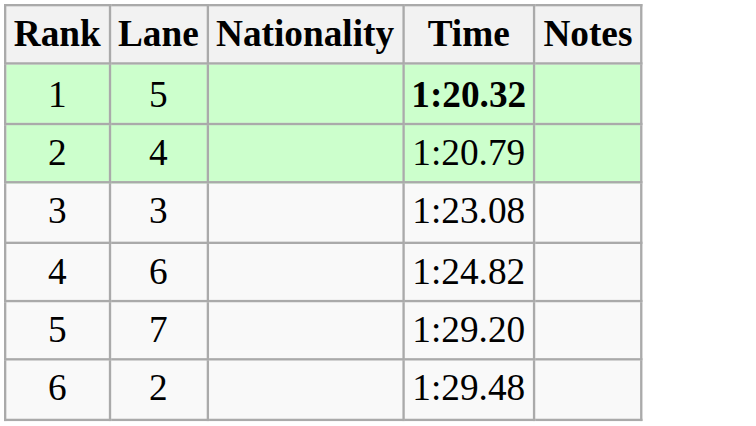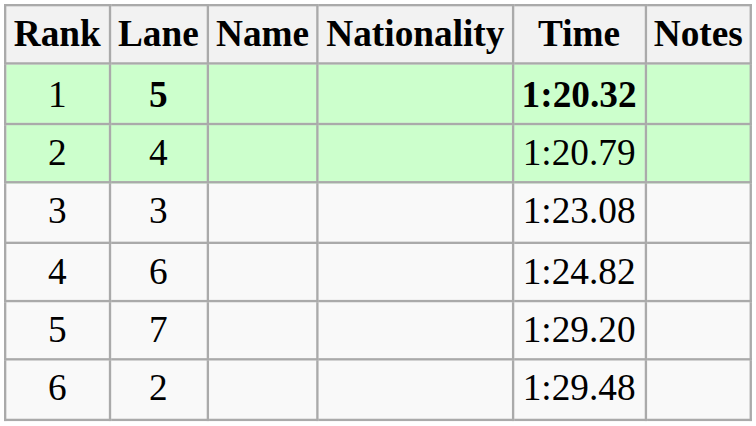+ column: Name
1 | Lane: normal -> bold
